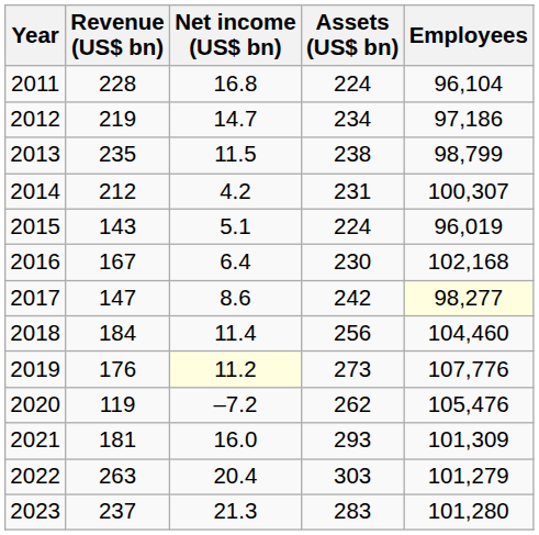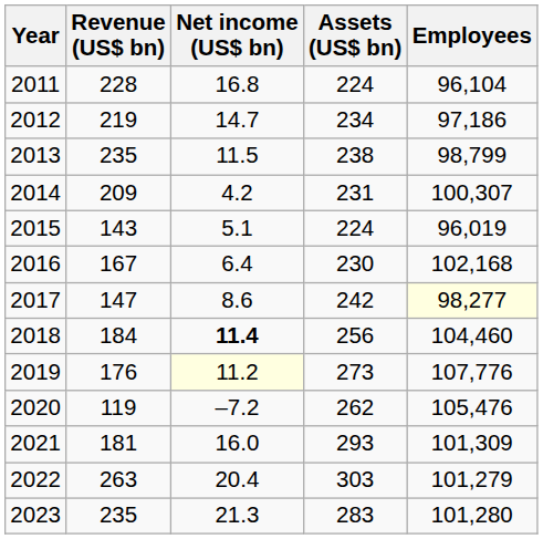2014 | Revenue (US$ bn): 212 -> 209
2018 | Net income (US$ bn): normal -> bold
2023 | Revenue (US$ bn): 237 -> 235
